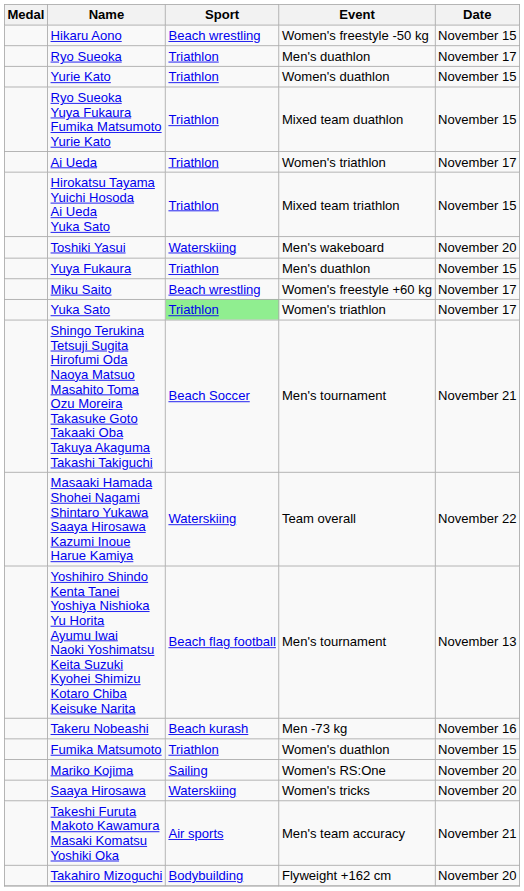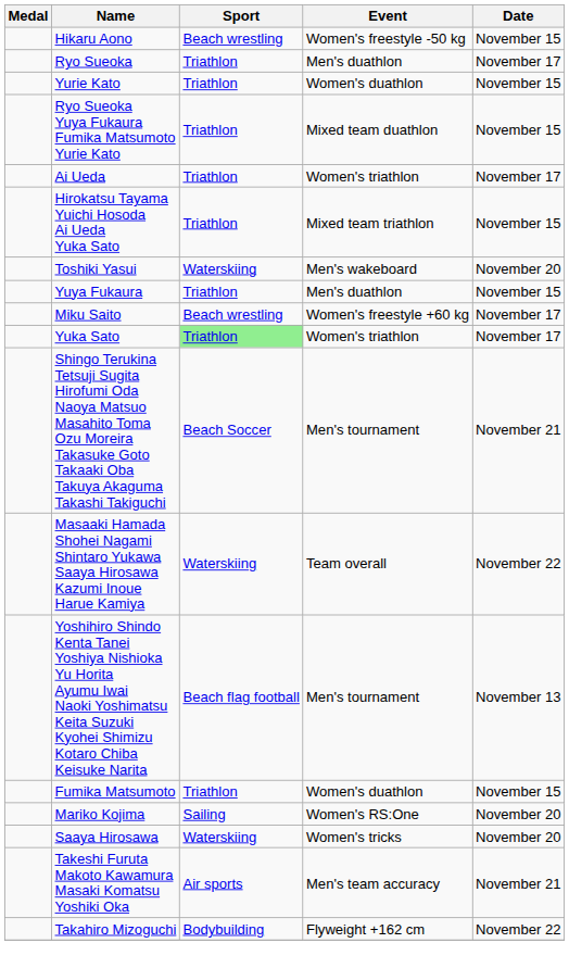- row: Takeru Nobeashi | Beach kurash | Men -73 kg | November 16
Takahiro Mizoguchi | Date: November 20 -> November 22
